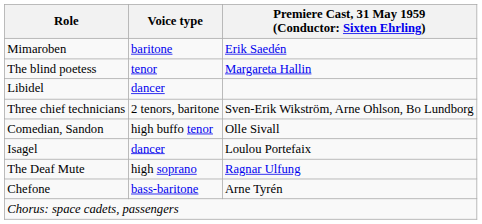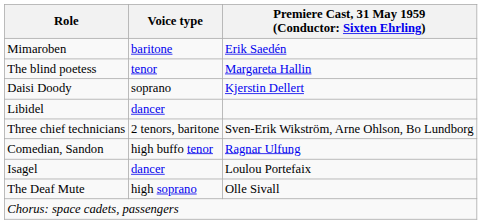+ row: Daisi Doody | soprano | Kjerstin Dellert
Comedian, Sandon | column 3: Olle Sivall -> Ragnar Ulfung
The Deaf Mute | column 3: Ragnar Ulfung -> Olle Sivall
- row: Chefone | bass-baritone | Arne Tyrén
